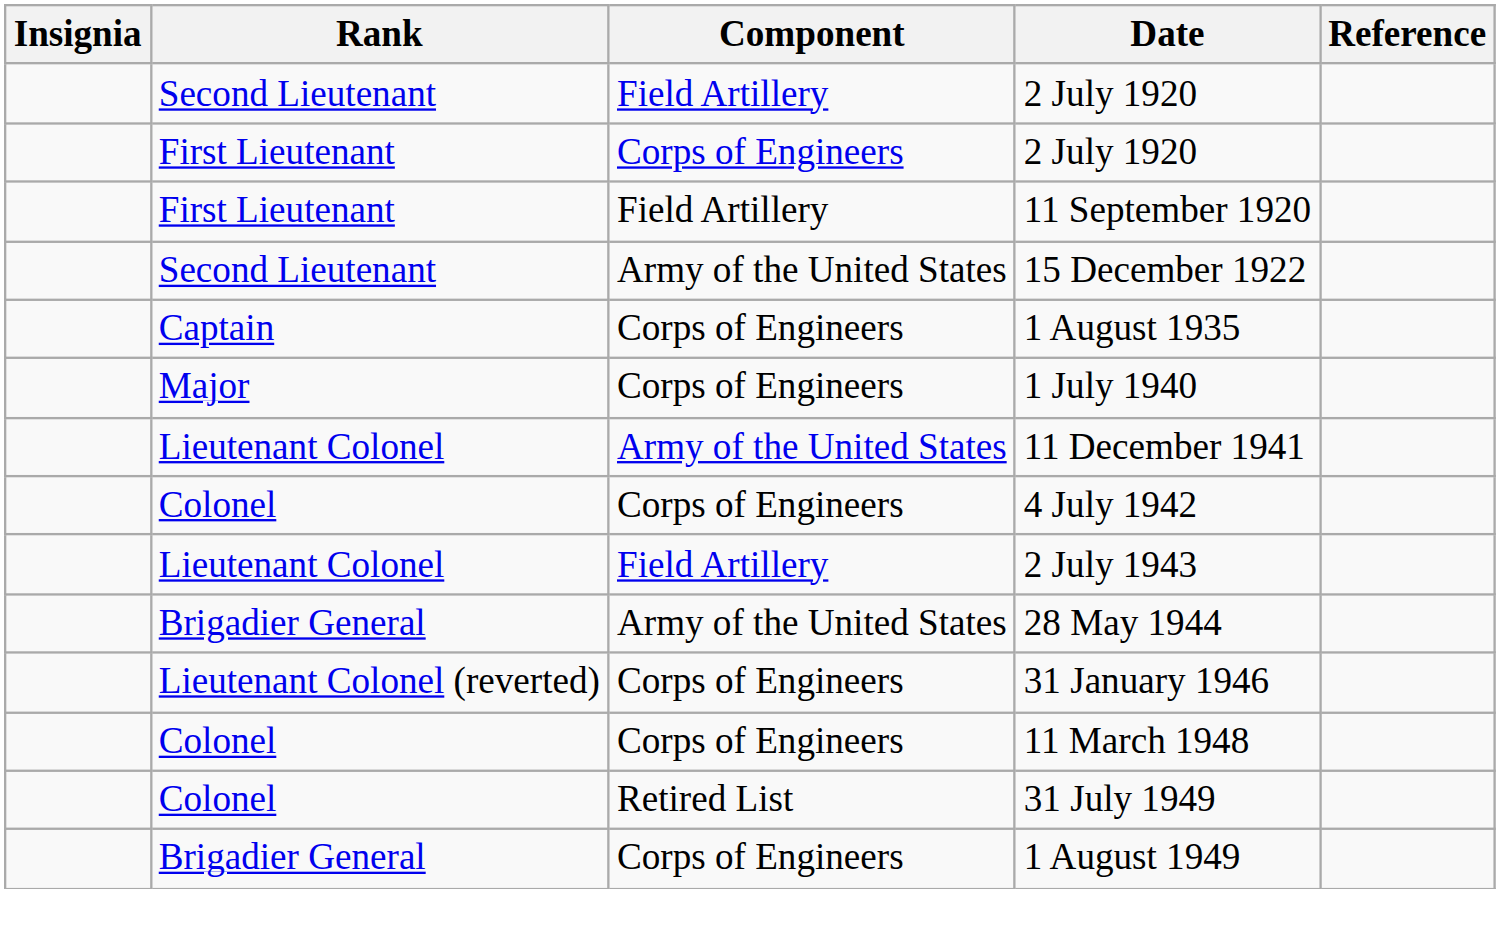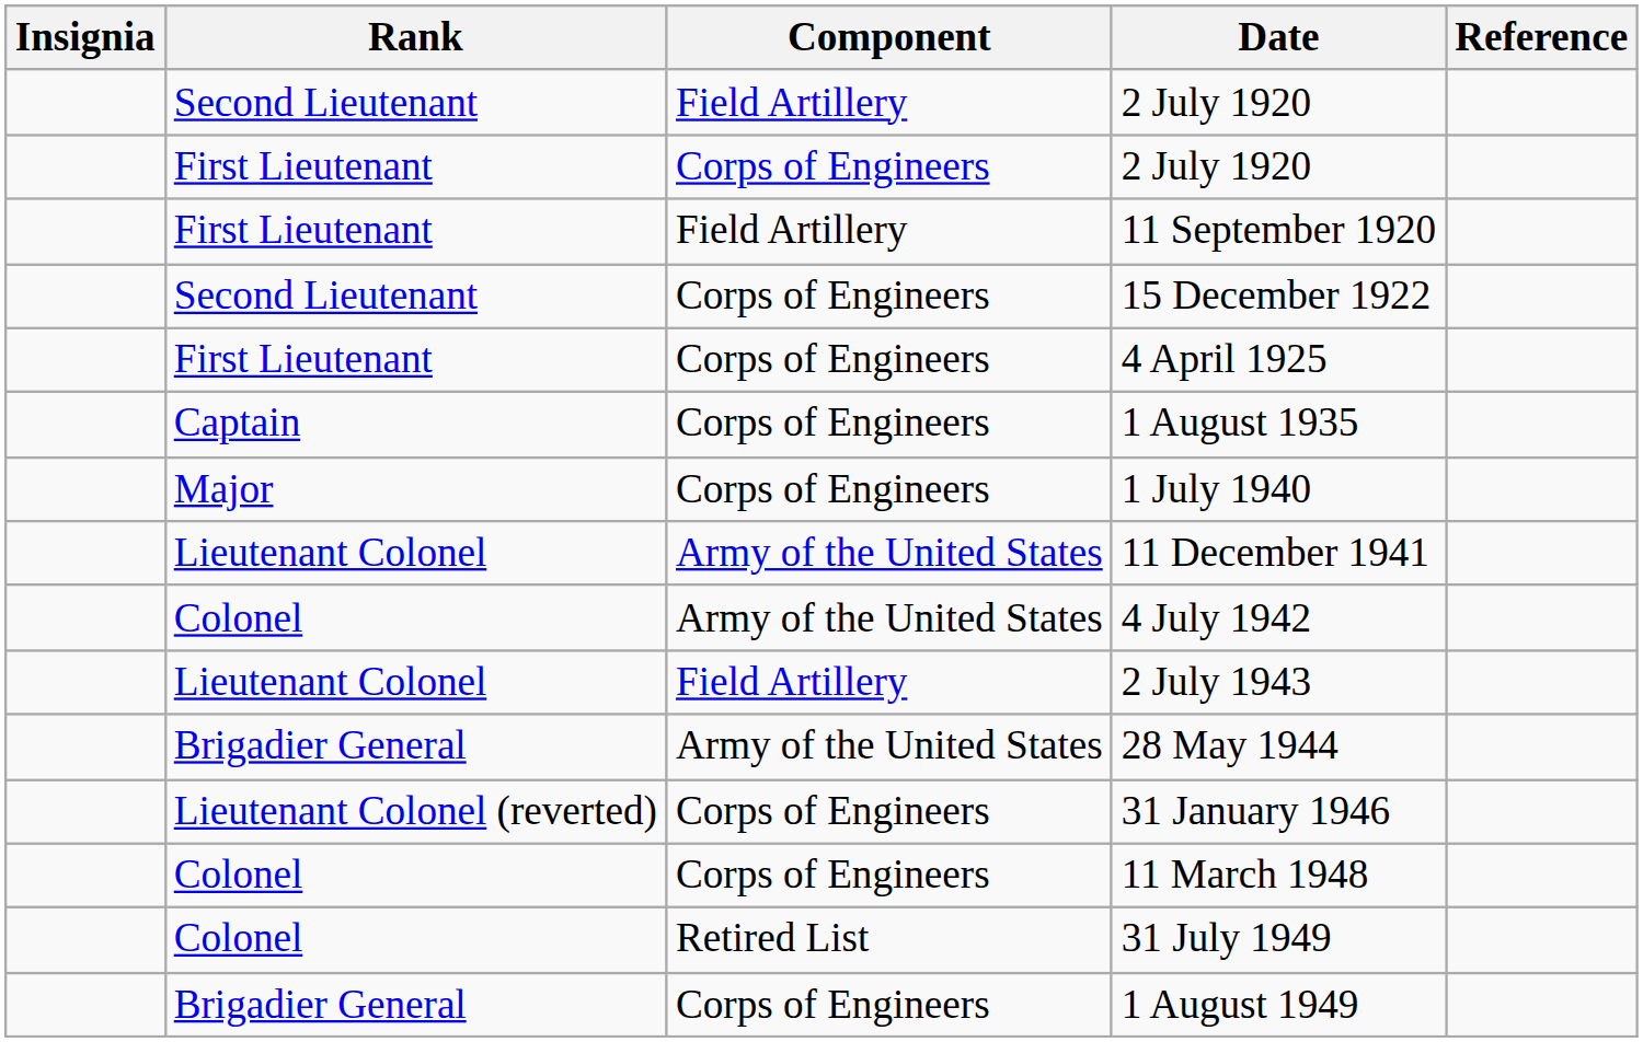15 December 1922 | Component: Army of the United States -> Corps of Engineers
+ row: First Lieutenant | Corps of Engineers | 4 April 1925
4 July 1942 | Component: Corps of Engineers -> Army of the United States
